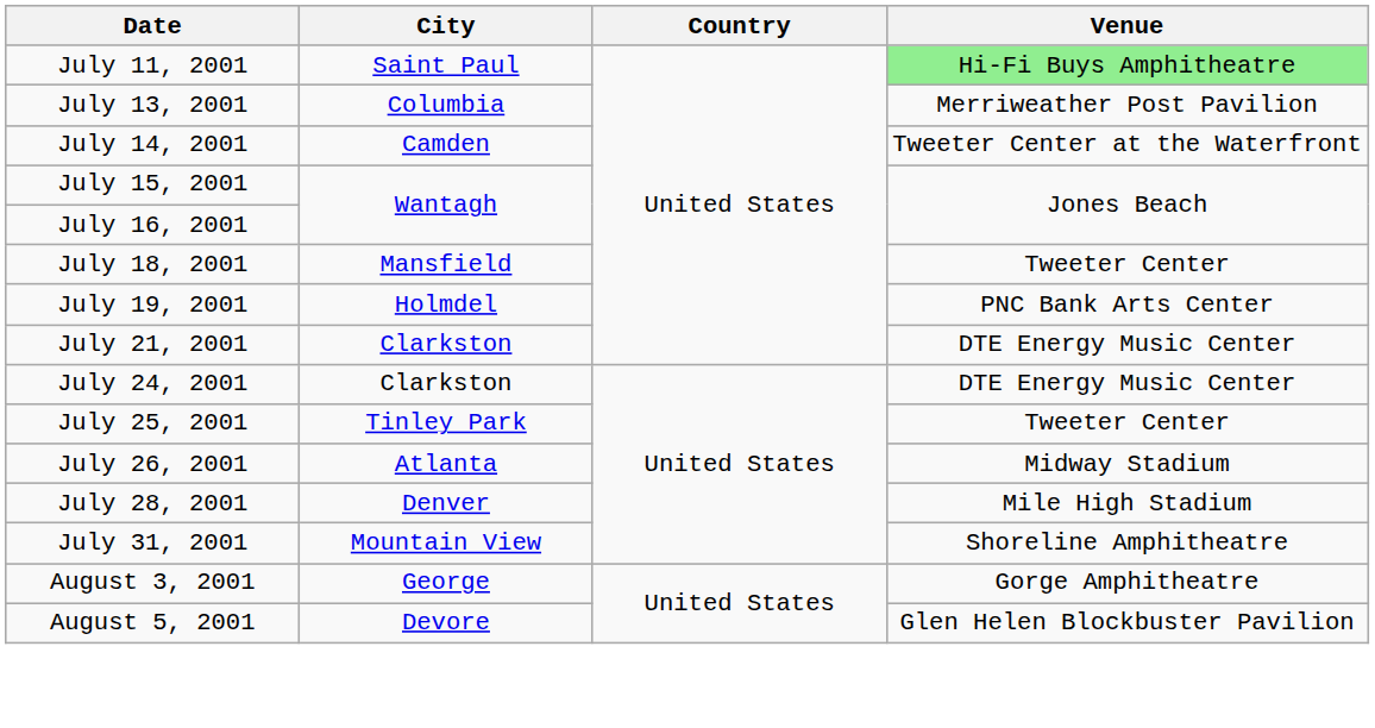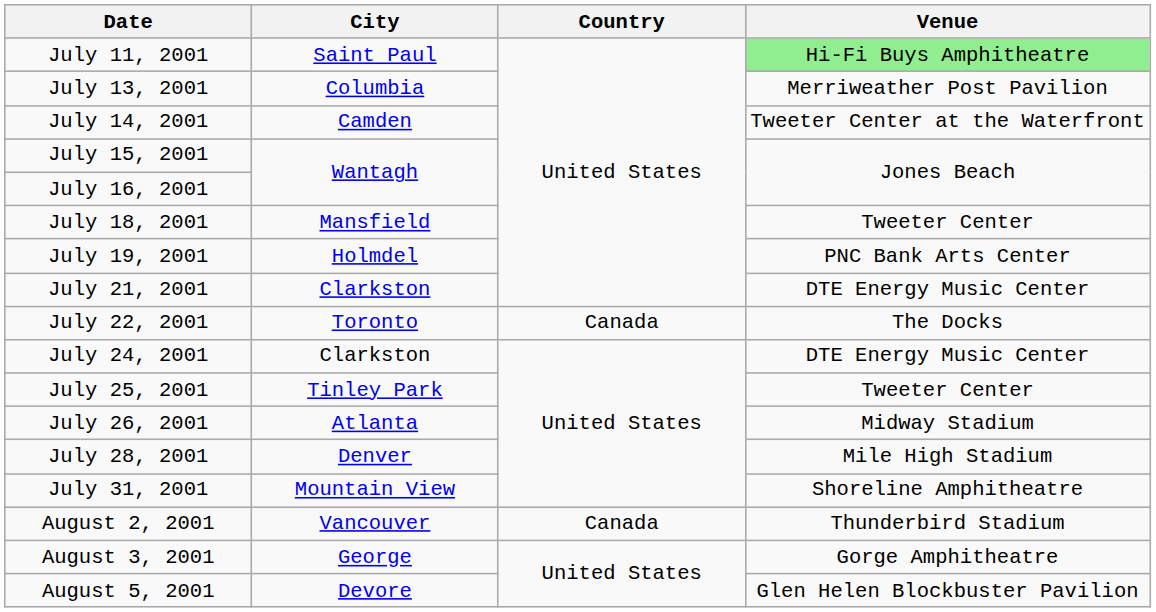+ row: July 22, 2001 | Toronto | Canada | The Docks
+ row: August 2, 2001 | Vancouver | Canada | Thunderbird Stadium
